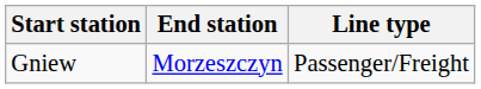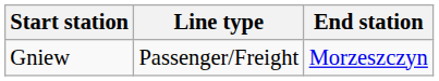columns swapped: End station <-> Line type
